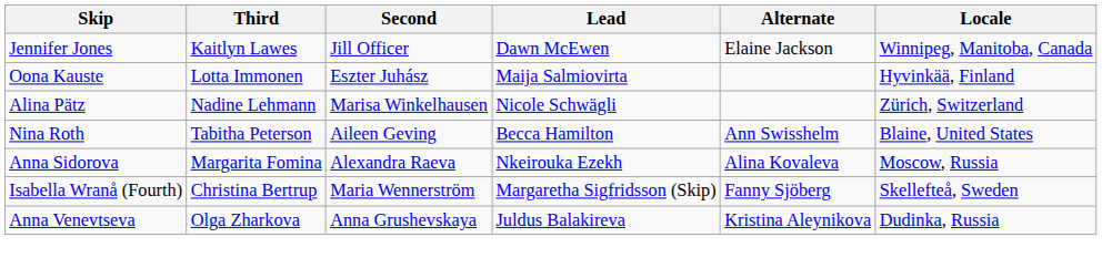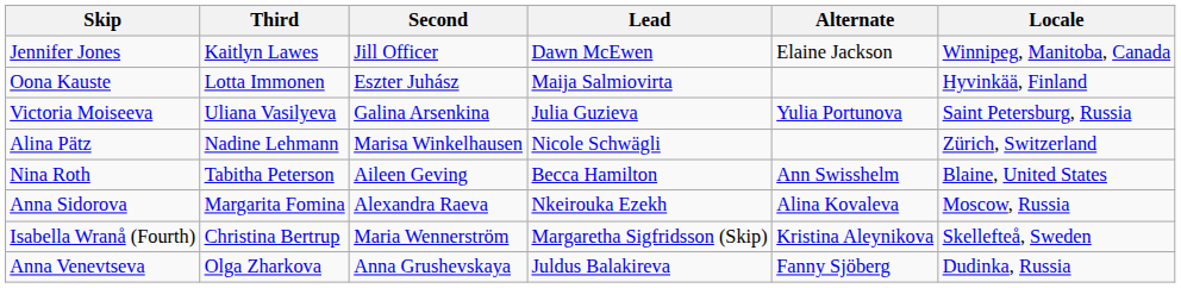+ row: Victoria Moiseeva | Uliana Vasilyeva | Galina Arsenkina | Julia Guzieva | Yulia Portunova | Saint Petersburg, Russia
Isabella Wranå (Fourth) | Alternate: Fanny Sjöberg -> Kristina Aleynikova
Anna Venevtseva | Alternate: Kristina Aleynikova -> Fanny Sjöberg
